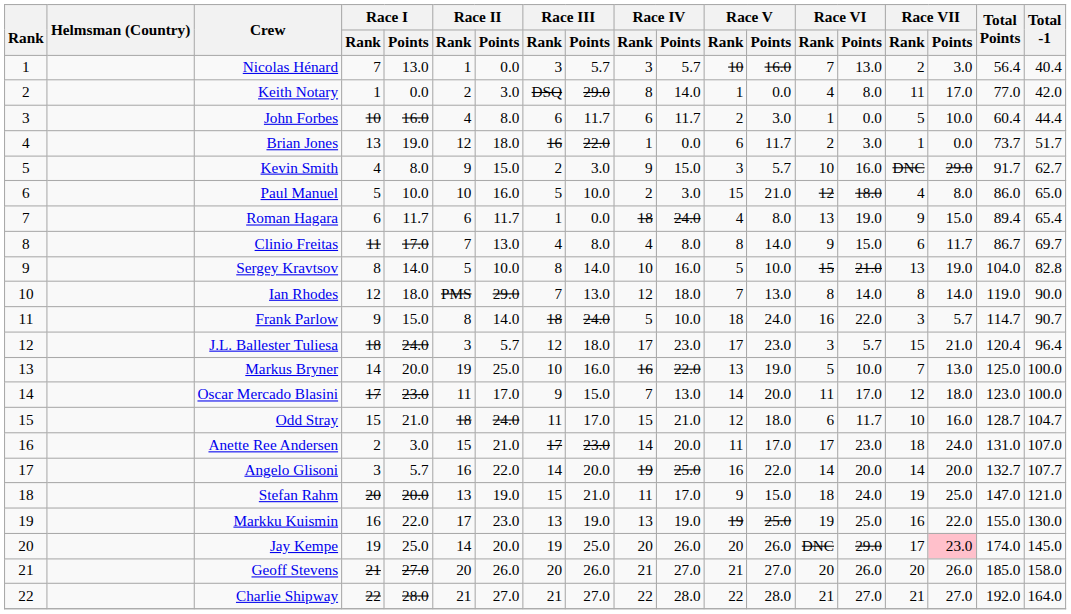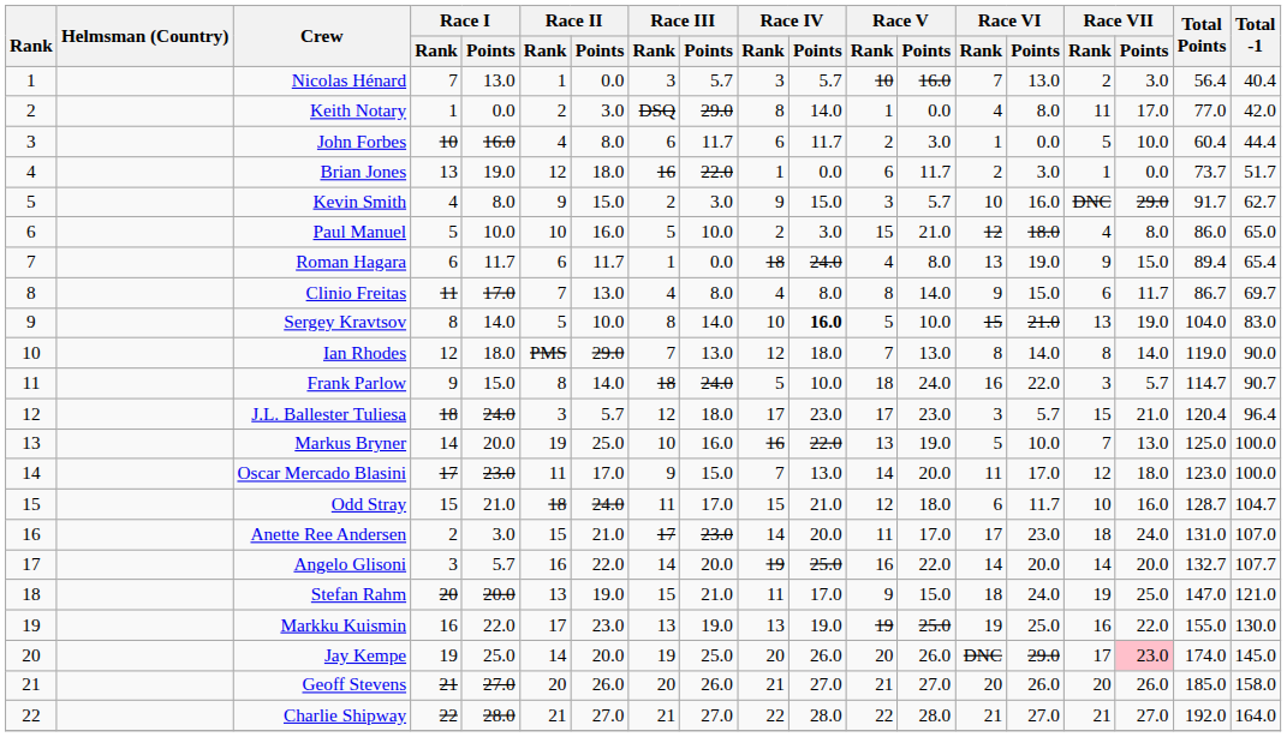Sergey Kravtsov | Race IV / Points: normal -> bold
Sergey Kravtsov | Total -1: 82.8 -> 83.0
